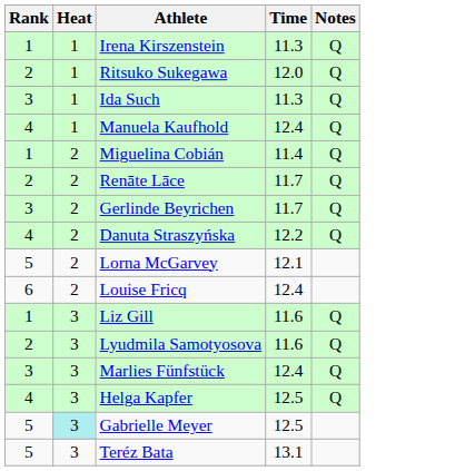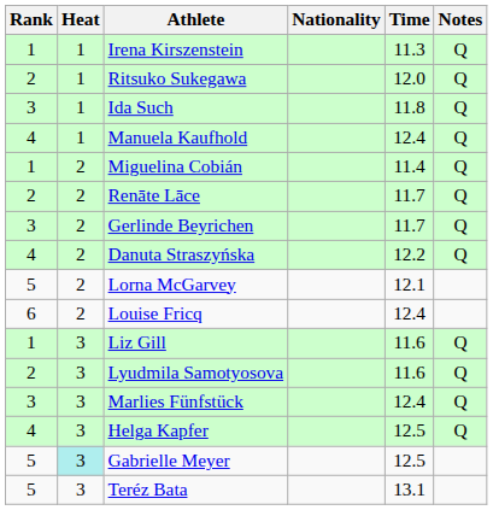+ column: Nationality
Ida Such | Time: 11.3 -> 11.8
